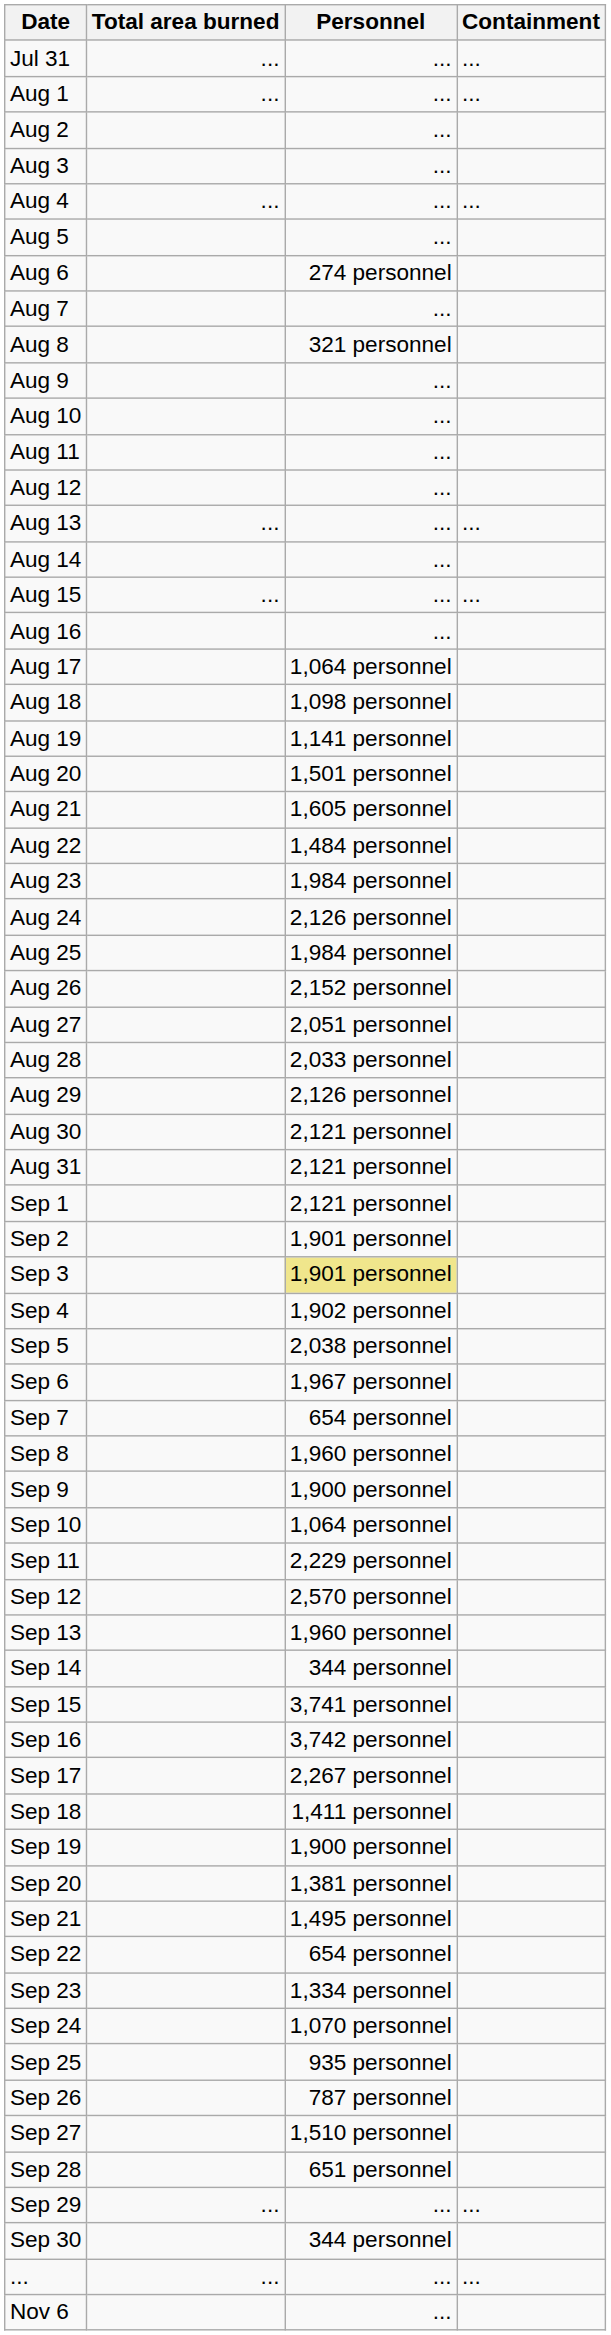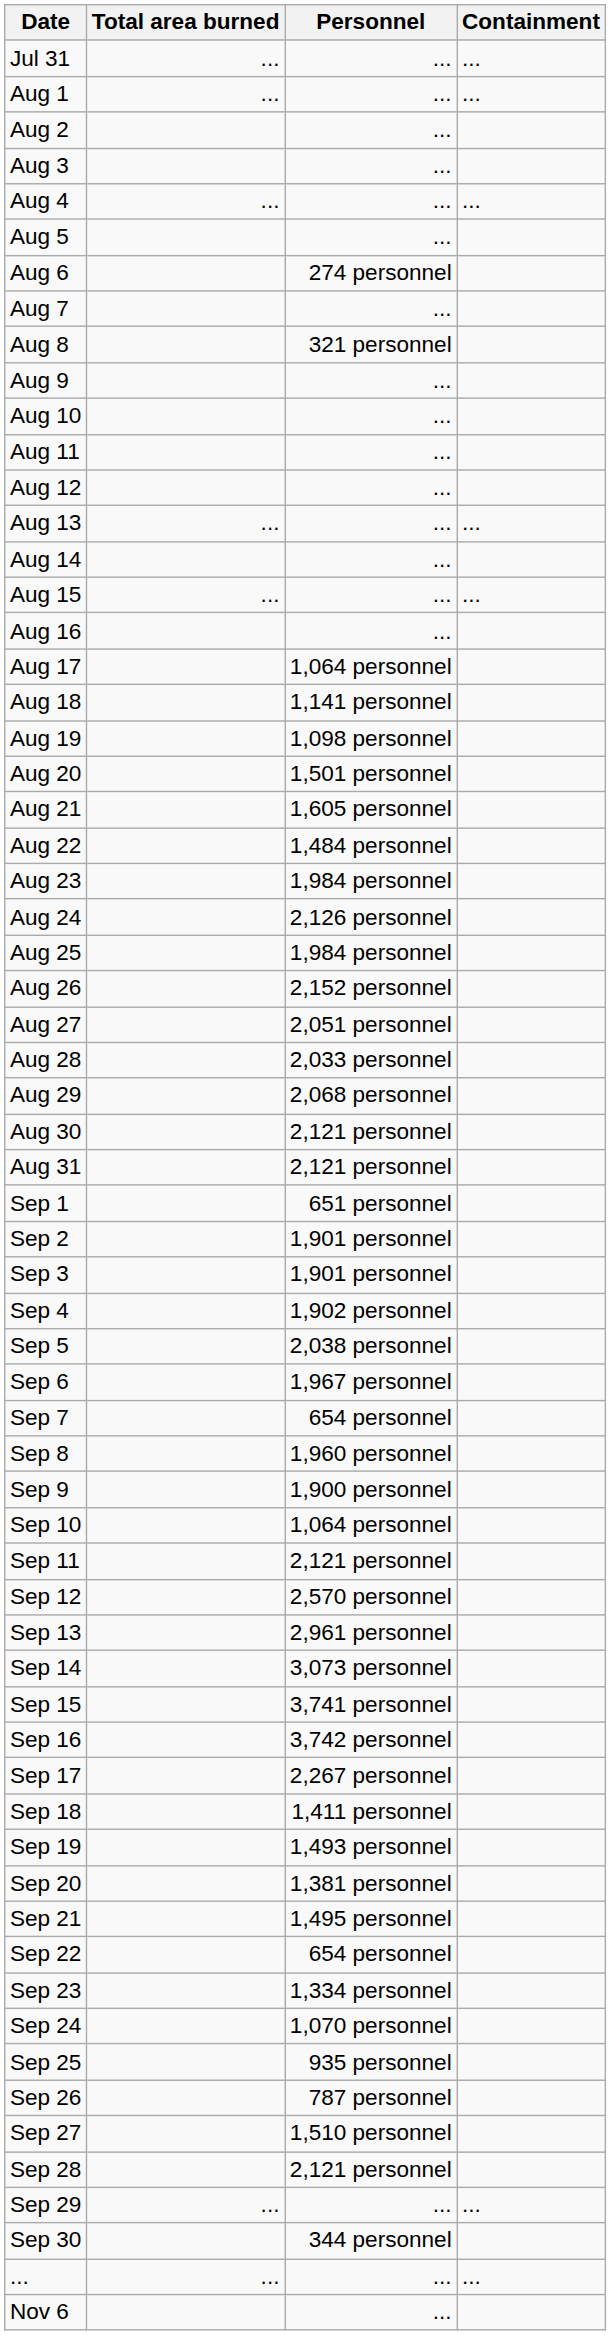Aug 18 | Personnel: 1,098 personnel -> 1,141 personnel
Aug 19 | Personnel: 1,141 personnel -> 1,098 personnel
Aug 29 | Personnel: 2,126 personnel -> 2,068 personnel
Sep 1 | Personnel: 2,121 personnel -> 651 personnel
Sep 3 | Personnel: khaki background -> no background
Sep 11 | Personnel: 2,229 personnel -> 2,121 personnel
Sep 13 | Personnel: 1,960 personnel -> 2,961 personnel
Sep 14 | Personnel: 344 personnel -> 3,073 personnel
Sep 19 | Personnel: 1,900 personnel -> 1,493 personnel
Sep 28 | Personnel: 651 personnel -> 2,121 personnel
